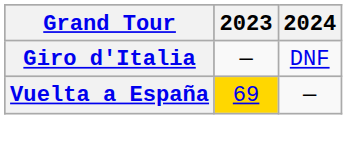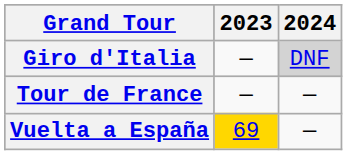Giro d'Italia | 2024: no background -> lightgrey background
+ row: Tour de France | — | —
